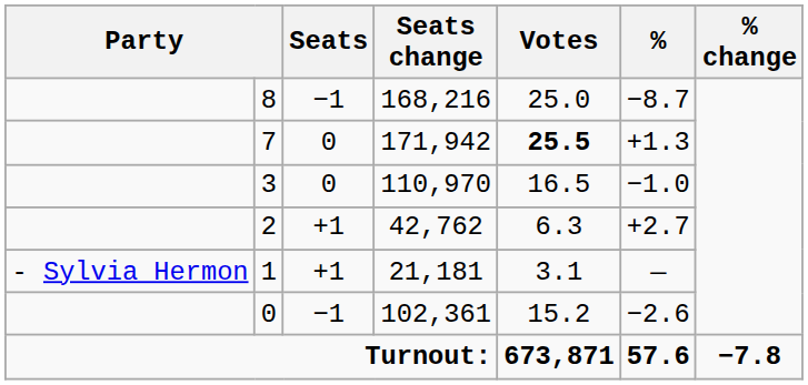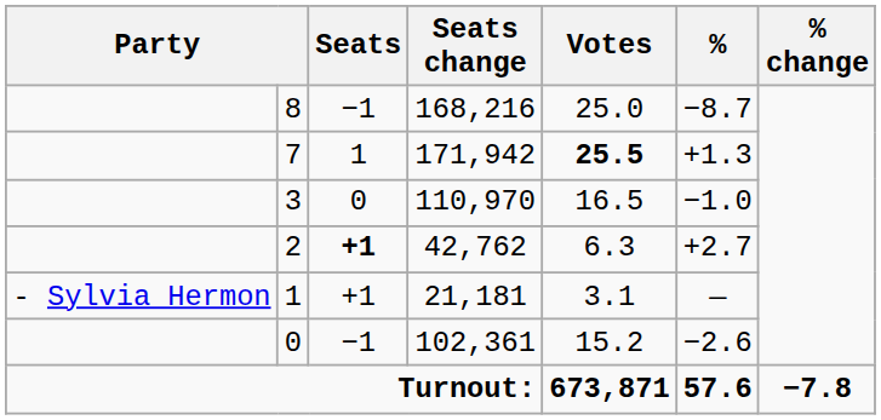171,942 | Seats: 0 -> 1
42,762 | Seats: normal -> bold
